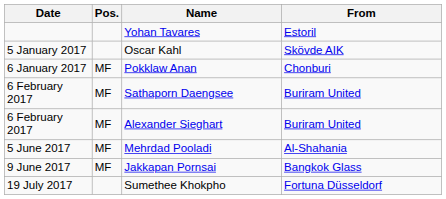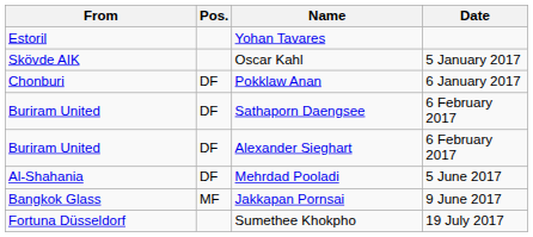columns swapped: Date <-> From
Pokklaw Anan | Pos.: MF -> DF
Sathaporn Daengsee | Pos.: MF -> DF
Alexander Sieghart | Pos.: MF -> DF
Mehrdad Pooladi | Pos.: MF -> DF
